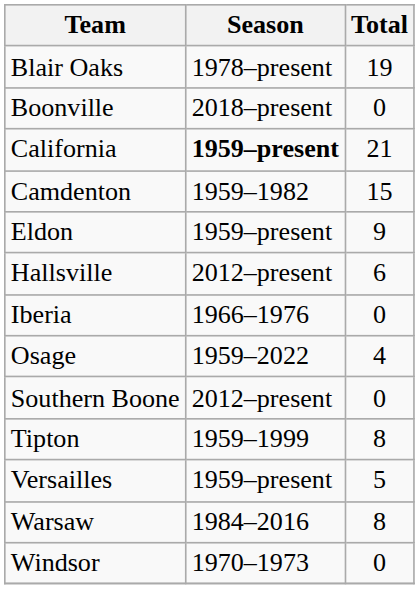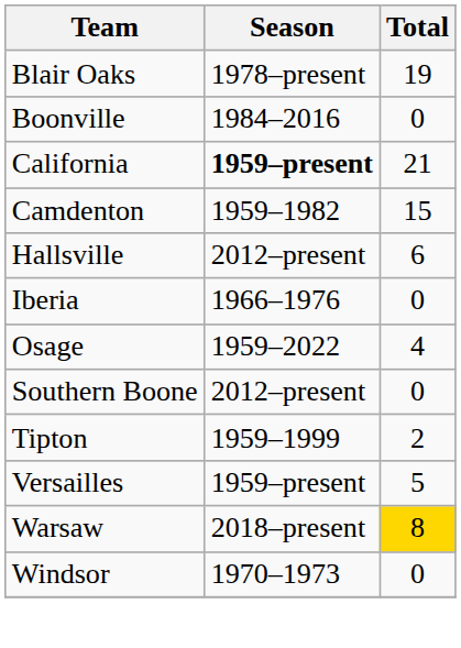Boonville | Season: 2018–present -> 1984–2016
- row: Eldon | 1959–present | 9
Tipton | Total: 8 -> 2
Warsaw | Season: 1984–2016 -> 2018–present
Warsaw | Total: no background -> gold background
